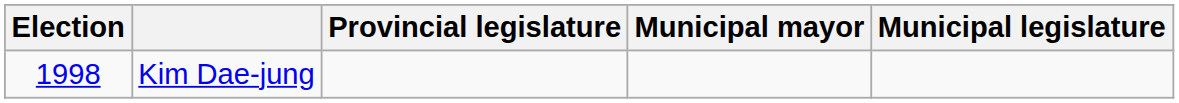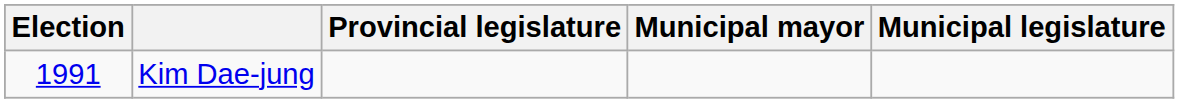Kim Dae-jung | Election: 1998 -> 1991
